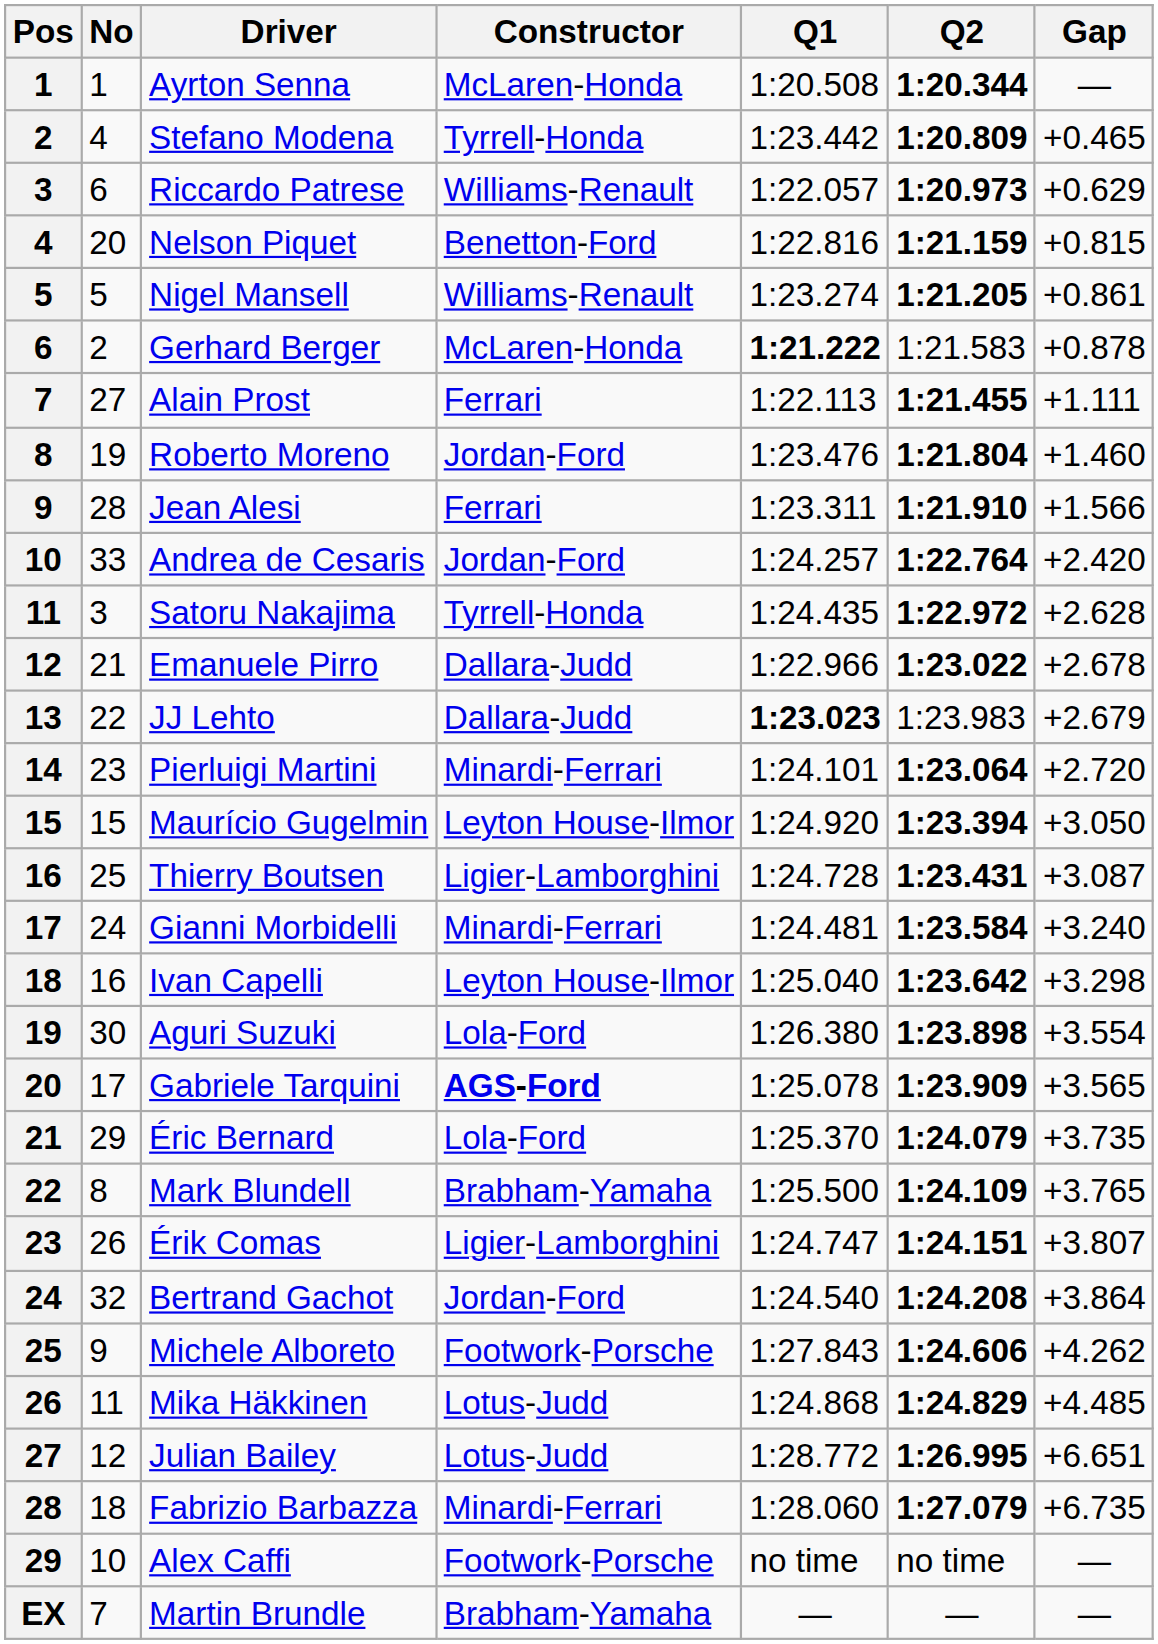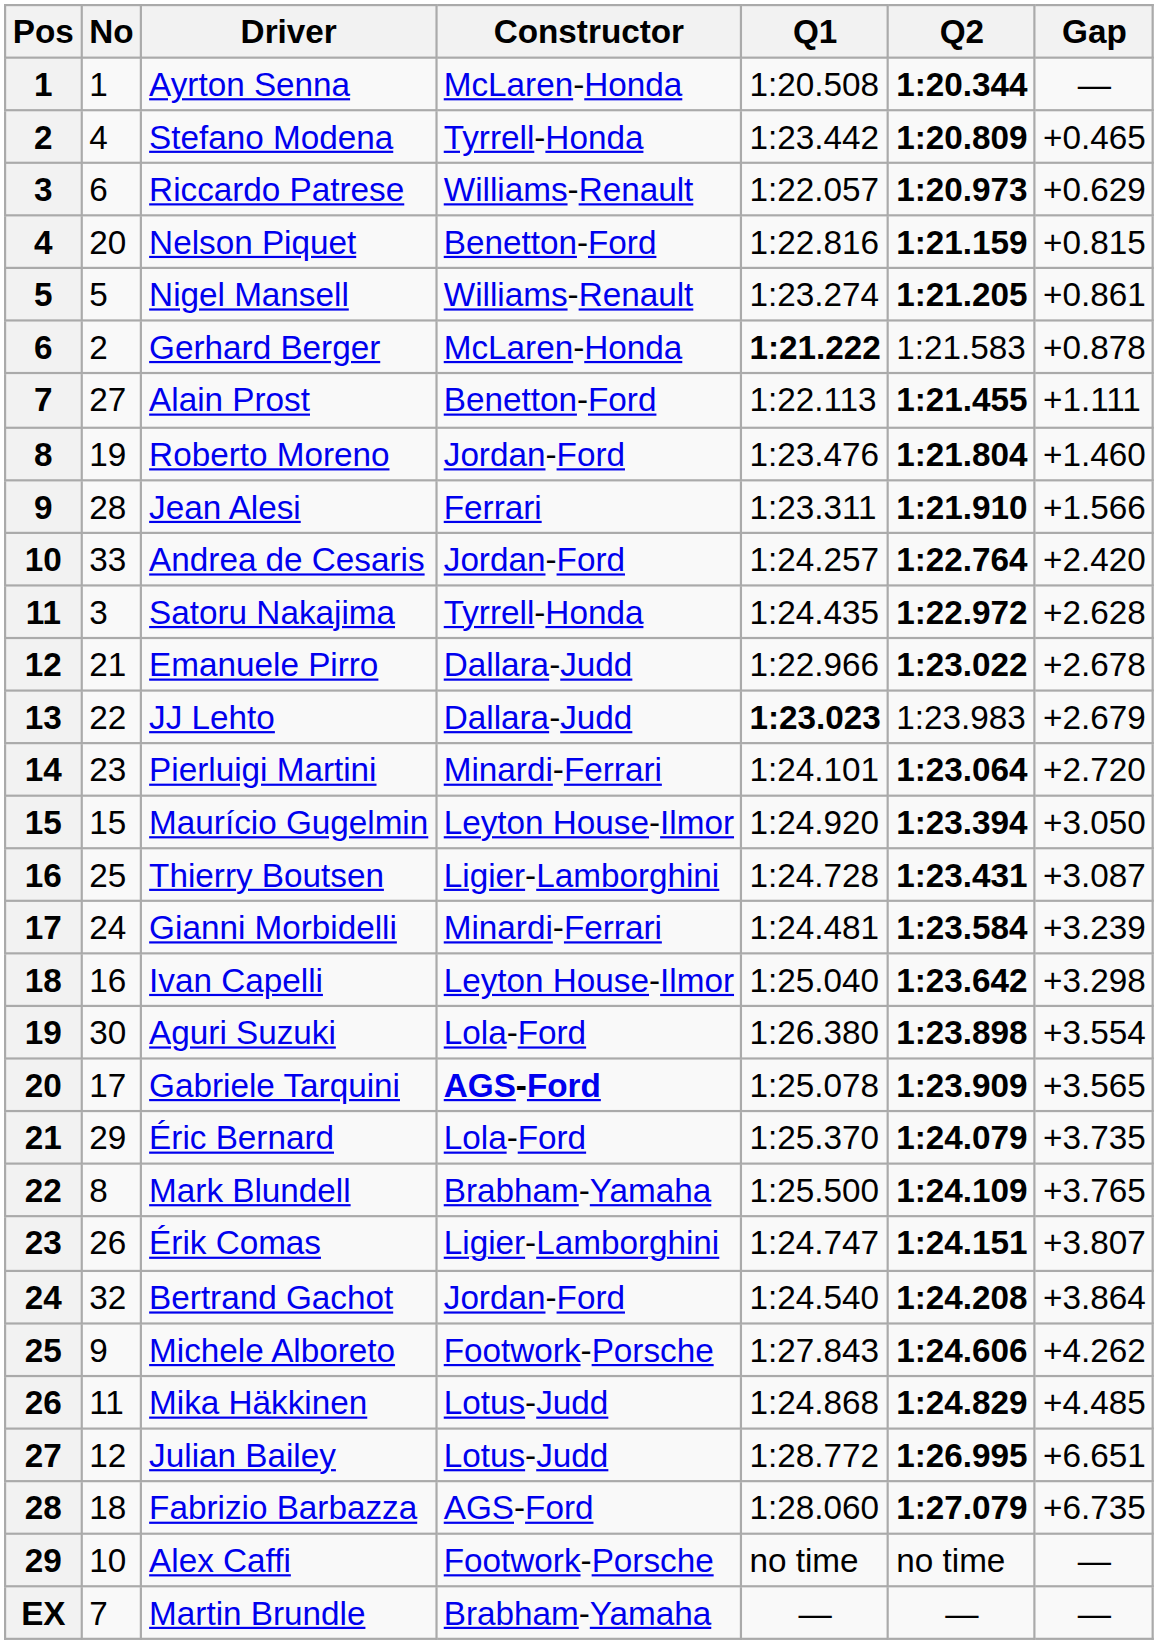Alain Prost | Constructor: Ferrari -> Benetton-Ford
Gianni Morbidelli | Gap: +3.240 -> +3.239
Fabrizio Barbazza | Constructor: Minardi-Ferrari -> AGS-Ford
